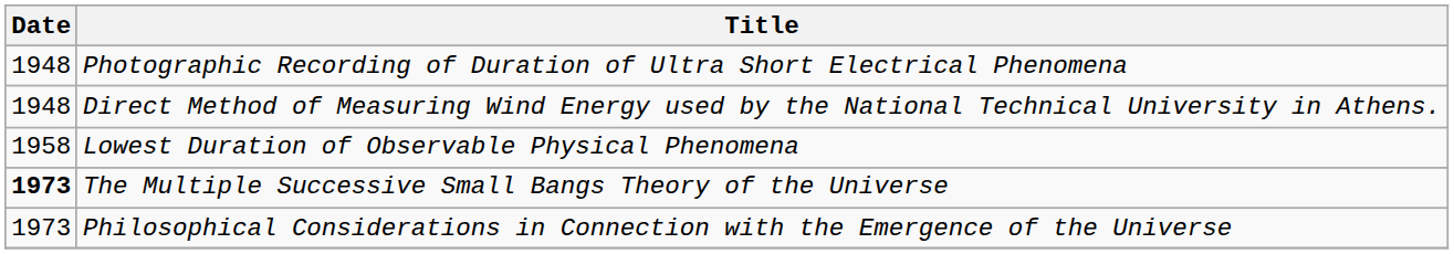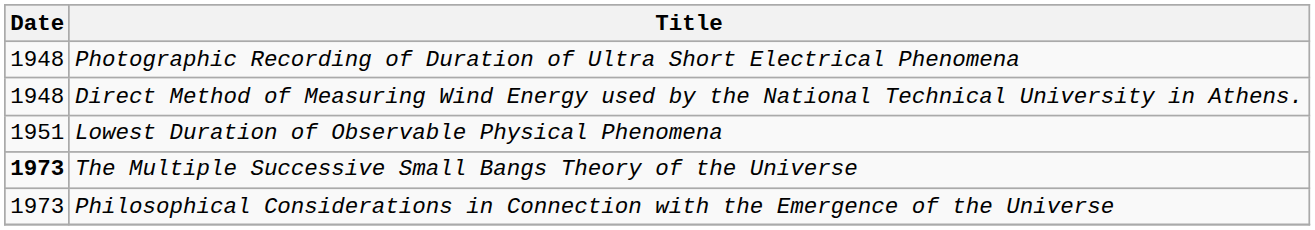Lowest Duration of Observable Physical Phenomena | Date: 1958 -> 1951
